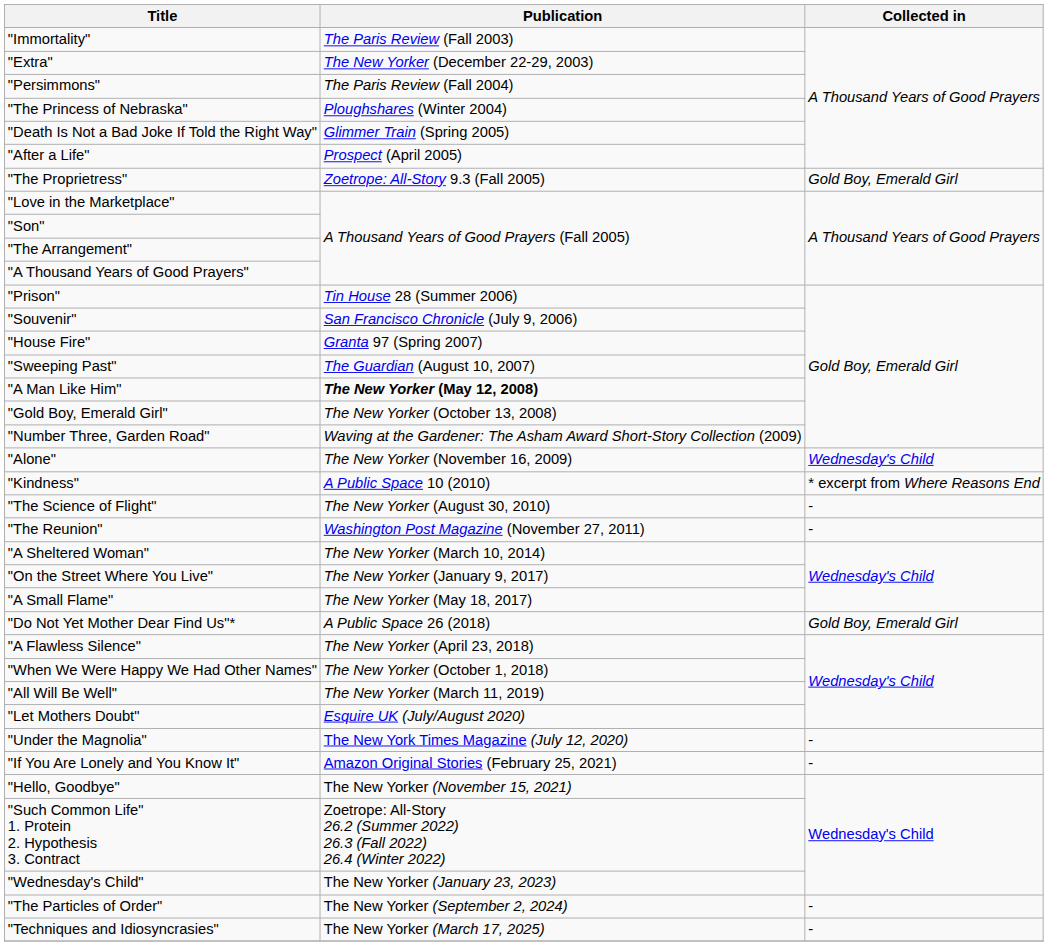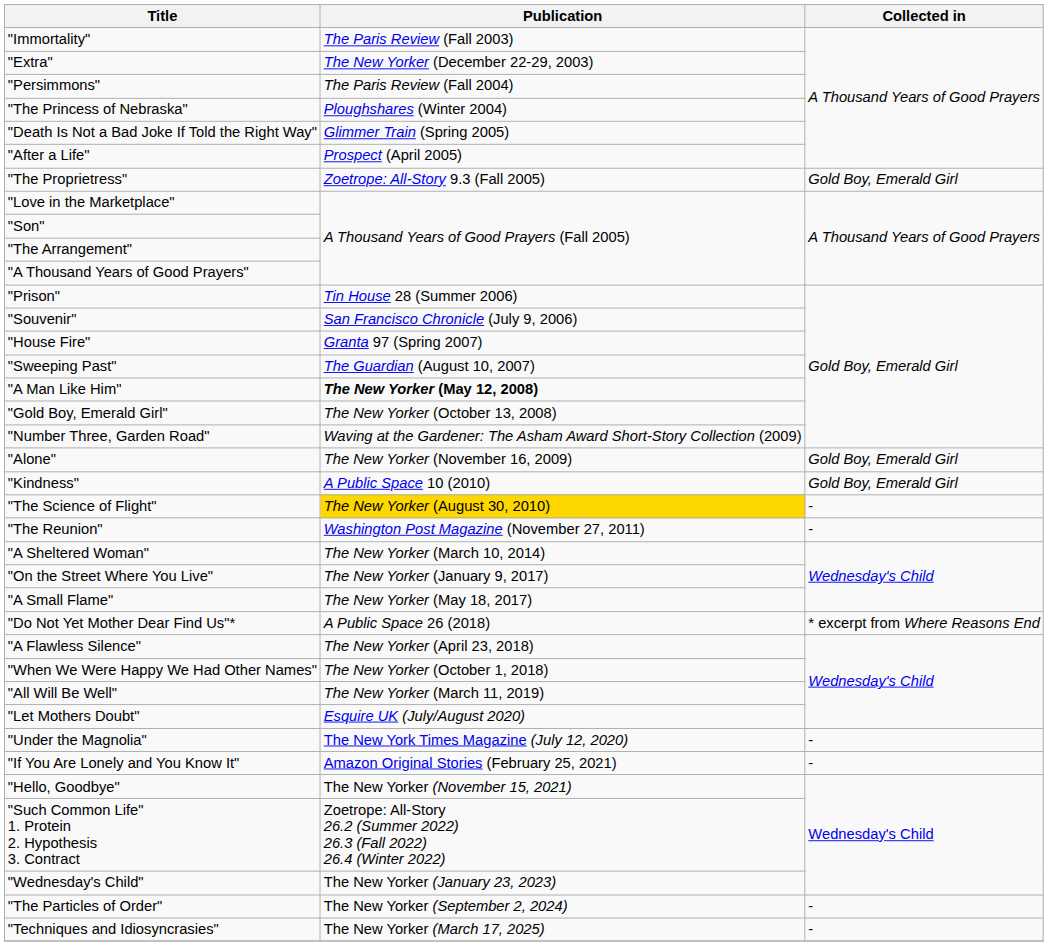"Alone" | Collected in: Wednesday's Child -> Gold Boy, Emerald Girl
"Kindness" | Collected in: * excerpt from Where Reasons End -> Gold Boy, Emerald Girl
"The Science of Flight" | Publication: no background -> gold background
"Do Not Yet Mother Dear Find Us"* | Collected in: Gold Boy, Emerald Girl -> * excerpt from Where Reasons End
